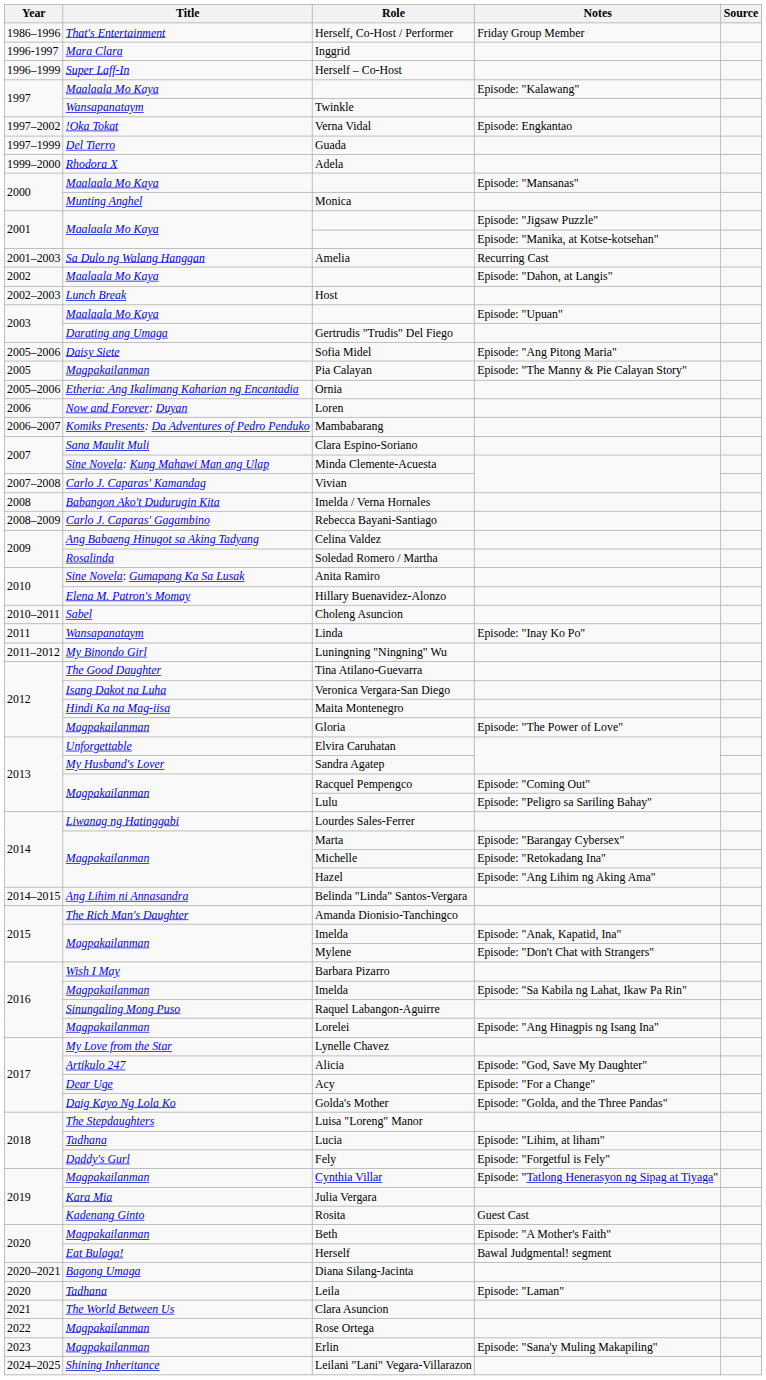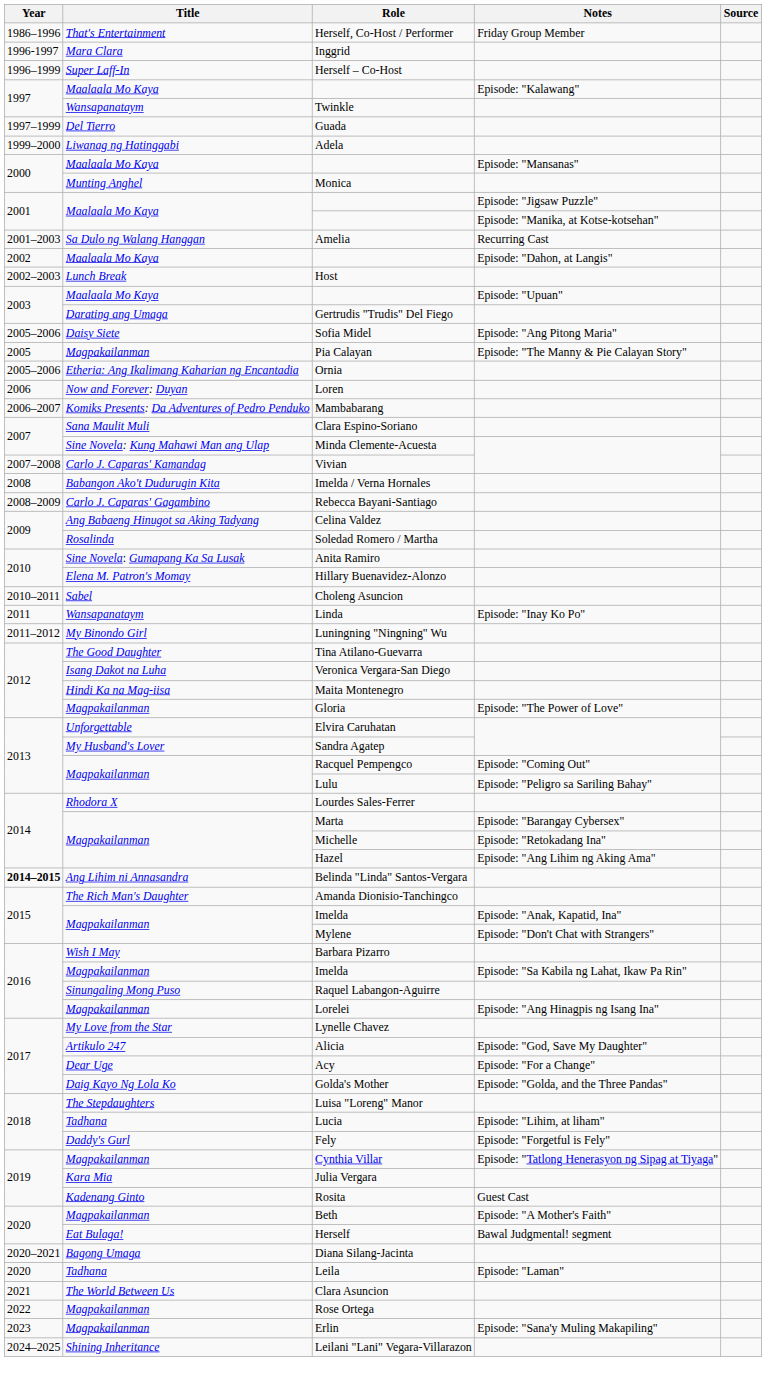- row: 1997–2002 | !Oka Tokat | Verna Vidal | Episode: Engkantao
Adela | Title: Rhodora X -> Liwanag ng Hatinggabi
Lourdes Sales-Ferrer | Title: Liwanag ng Hatinggabi -> Rhodora X
Belinda "Linda" Santos-Vergara | Year: normal -> bold
